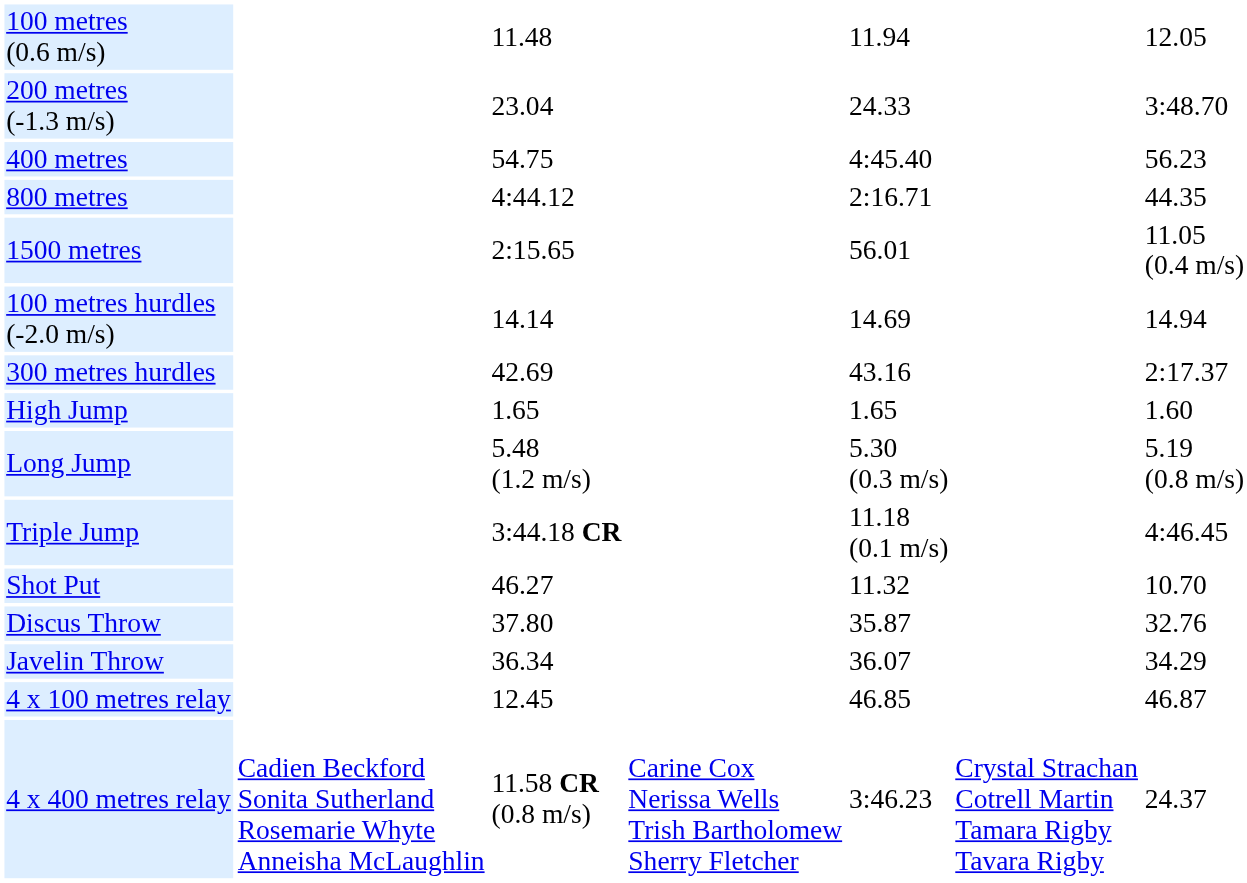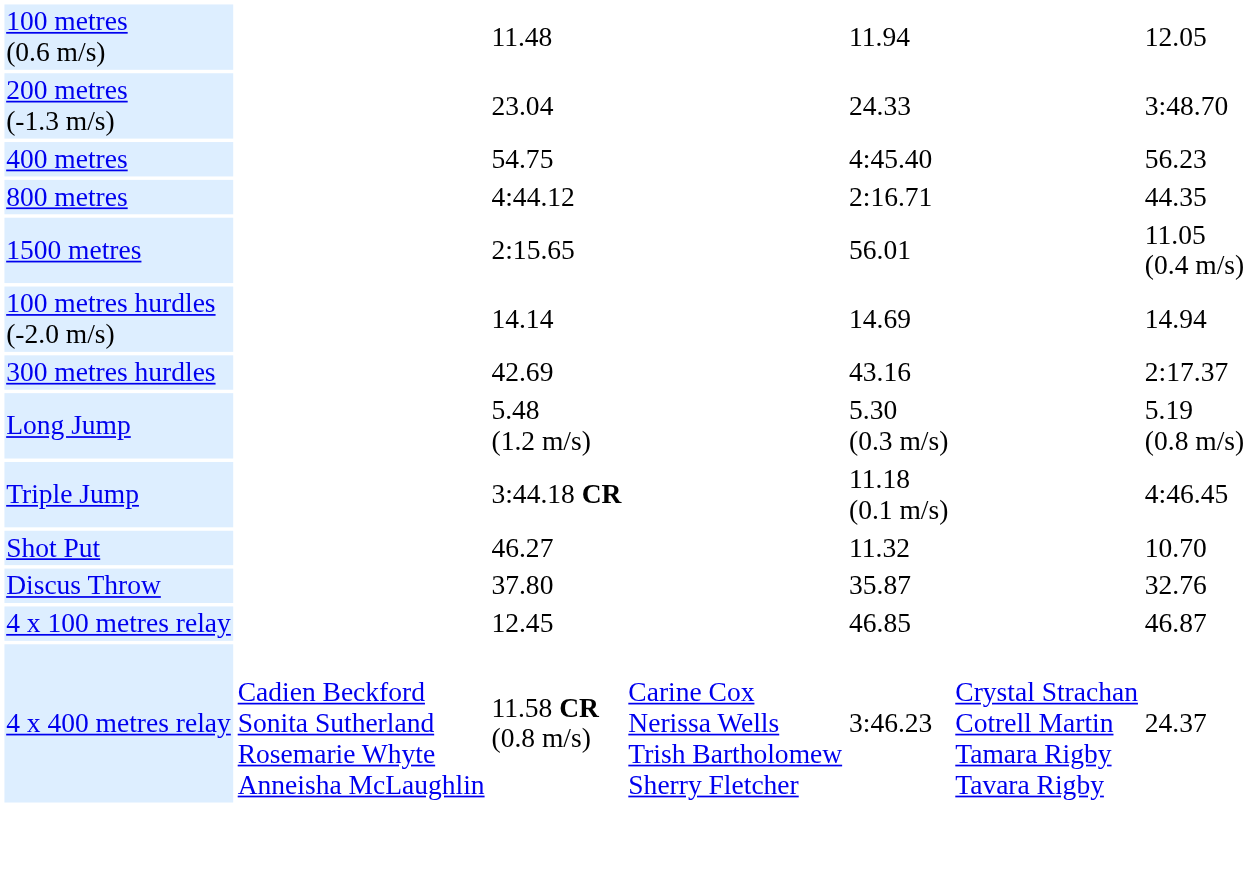- row: High Jump | 1.65 | 1.65 | 1.60
- row: Javelin Throw | 36.34 | 36.07 | 34.29
